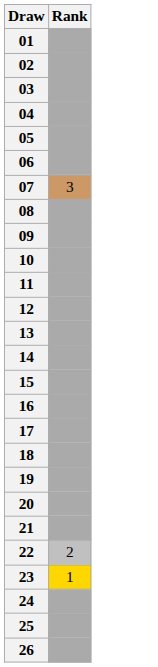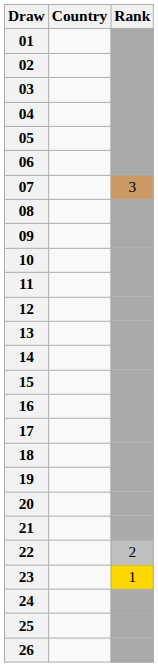+ column: Country
